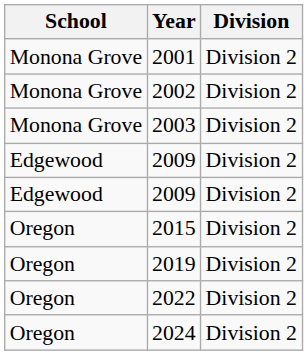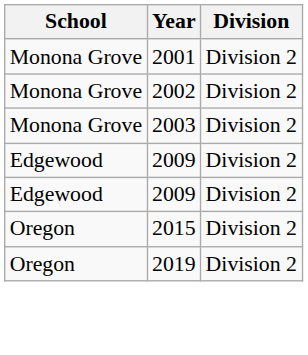- row: Oregon | 2022 | Division 2
- row: Oregon | 2024 | Division 2
